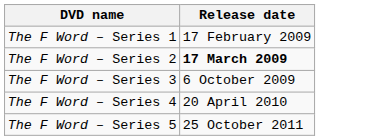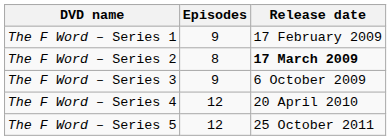+ column: Episodes | 9 | 8 | 9 | 12 | 12
